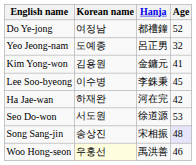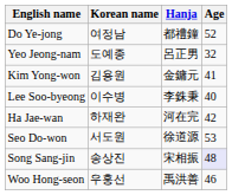Lee Soo-byeong | Age: 45 -> 40
Woo Hong-seon | Korean name: lightyellow background -> no background
